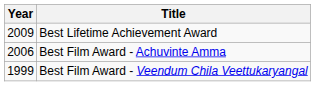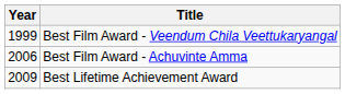rows swapped: Best Film Award - Veendum Chila Veettukaryangal <-> Best Lifetime Achievement Award
